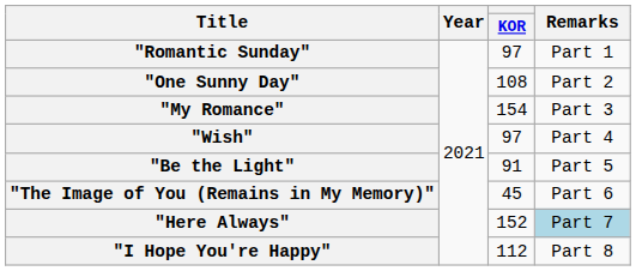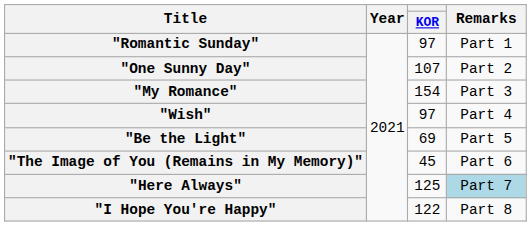"One Sunny Day" | KOR: 108 -> 107
"Be the Light" | KOR: 91 -> 69
"Here Always" | KOR: 152 -> 125
"I Hope You're Happy" | KOR: 112 -> 122
